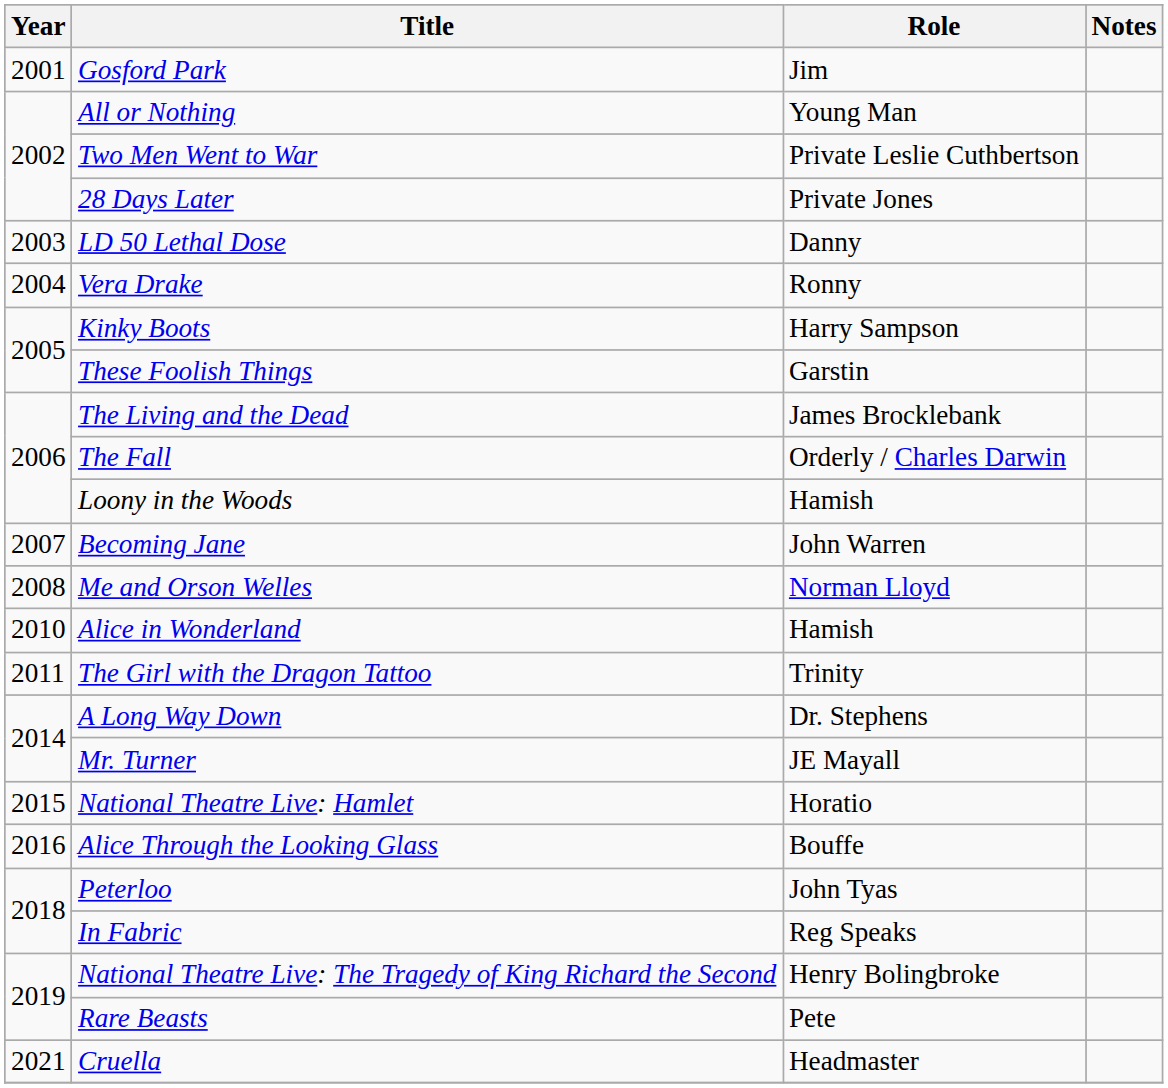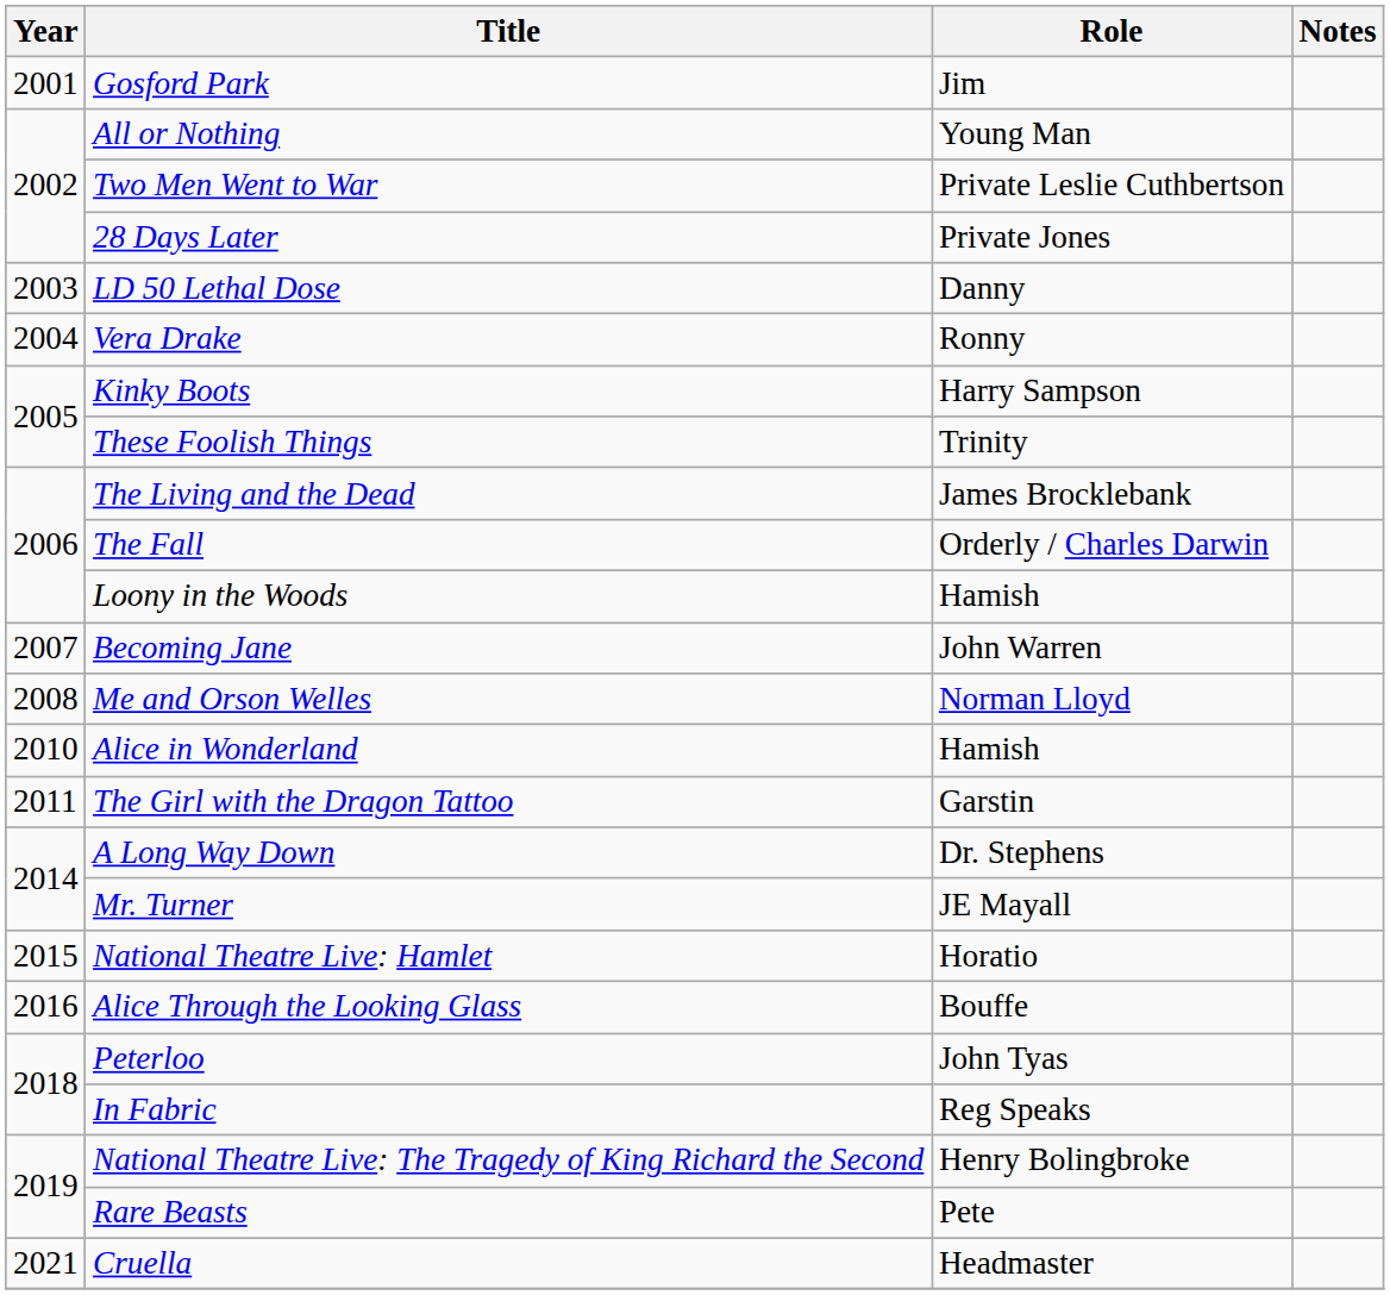These Foolish Things | Role: Garstin -> Trinity
The Girl with the Dragon Tattoo | Role: Trinity -> Garstin
